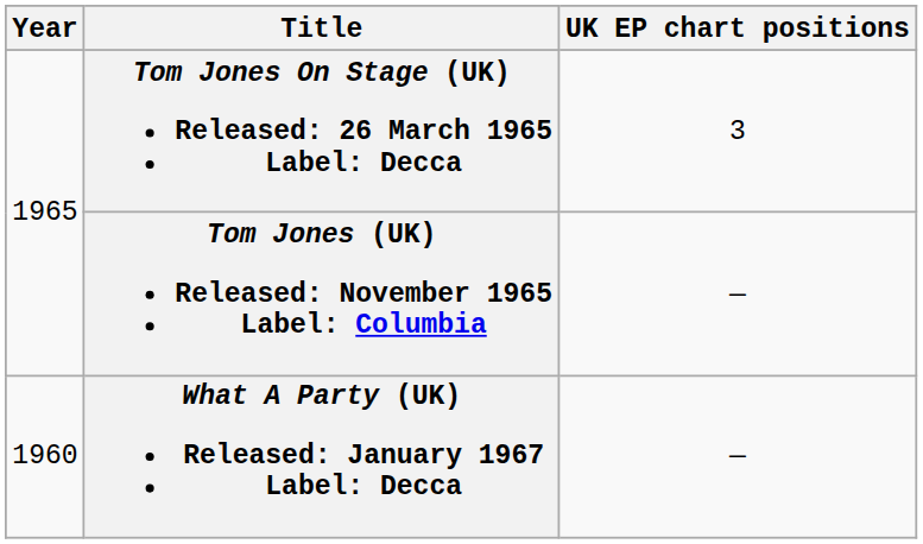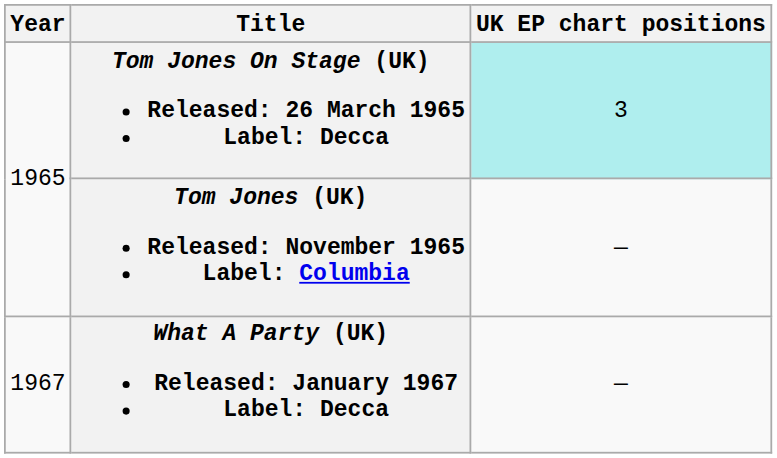Tom Jones On Stage (UK) Released: 26 March 1965 Label: Decca | UK EP chart positions: no background -> paleturquoise background
What A Party (UK) Released: January 1967 Label: Decca | Year: 1960 -> 1967
